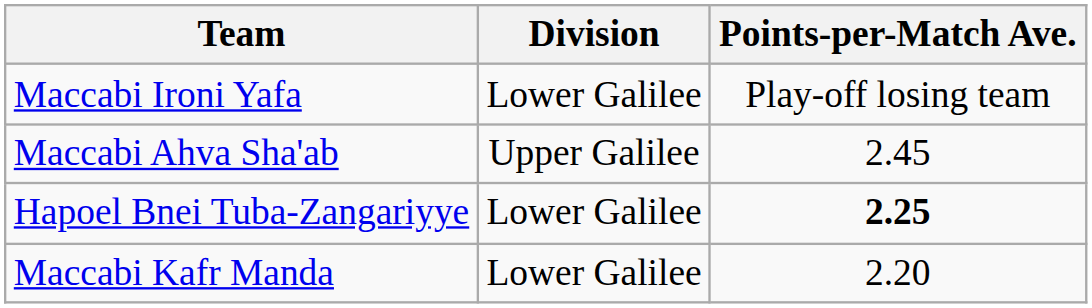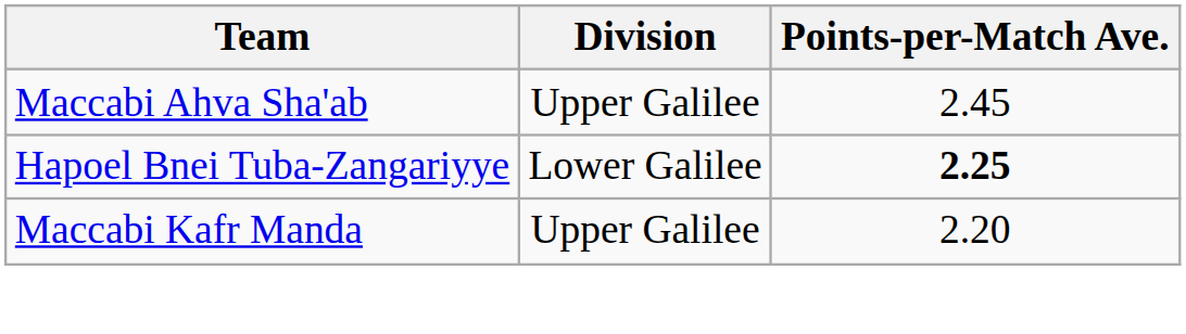- row: Maccabi Ironi Yafa | Lower Galilee | Play-off losing team
Maccabi Kafr Manda | Division: Lower Galilee -> Upper Galilee
